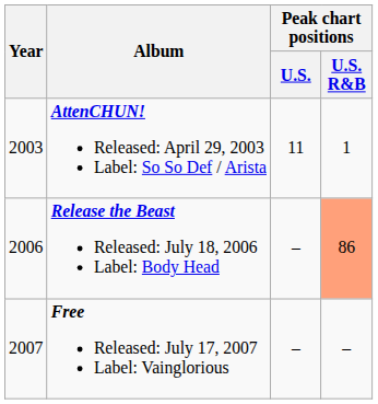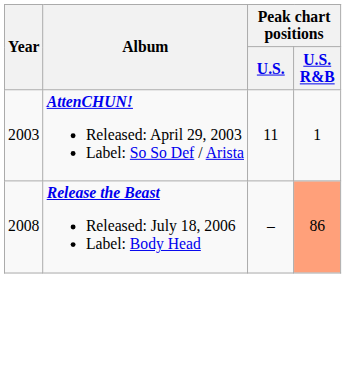Release the Beast Released: July 18, 2006 Label: Body Head | Year: 2006 -> 2008
- row: 2007 | Free Released: July 17, 2007 Label: Vainglorious | – | –
